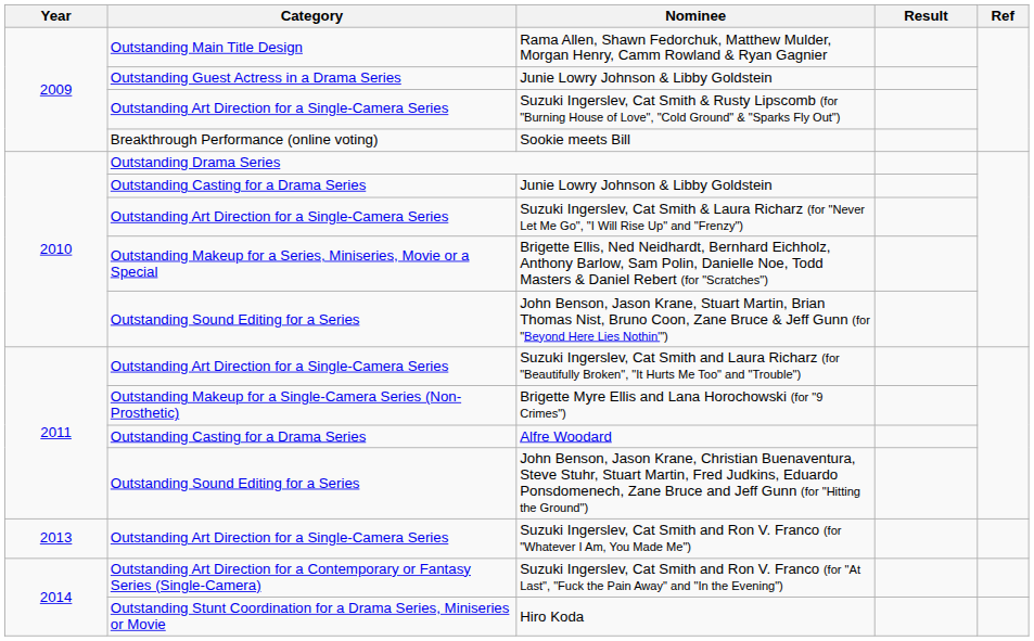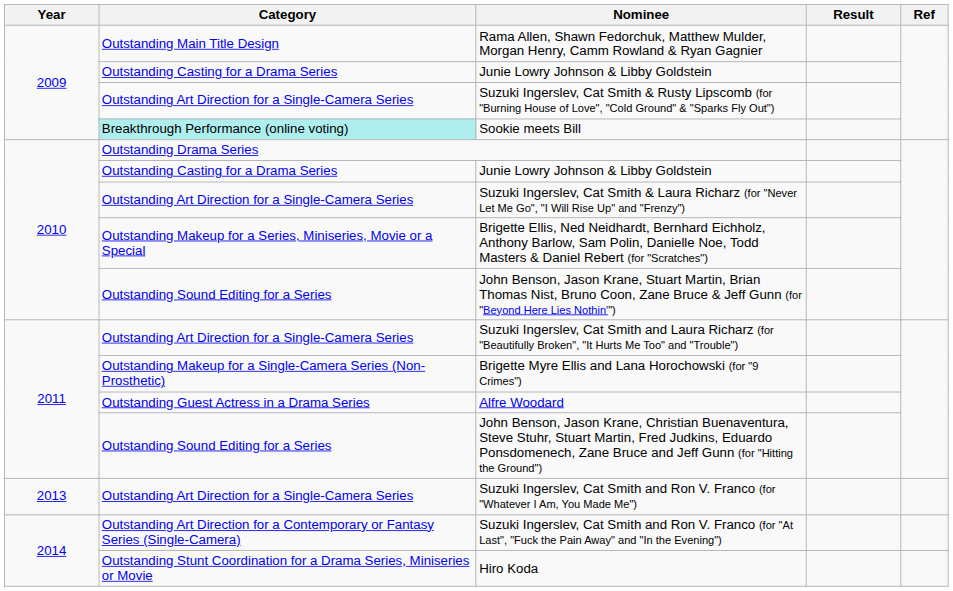2009 / Junie Lowry Johnson & Libby Goldstein | Category: Outstanding Guest Actress in a Drama Series -> Outstanding Casting for a Drama Series
Sookie meets Bill | Category: no background -> paleturquoise background
Alfre Woodard | Category: Outstanding Casting for a Drama Series -> Outstanding Guest Actress in a Drama Series
